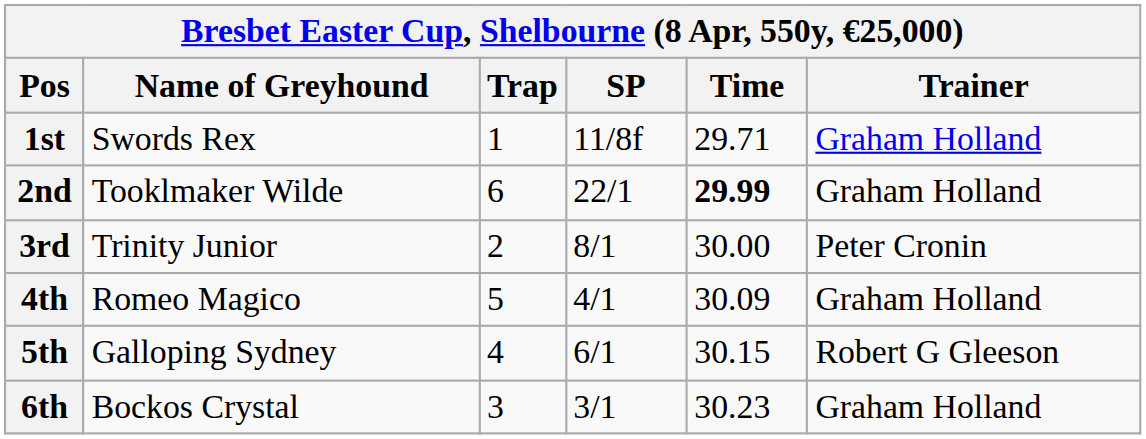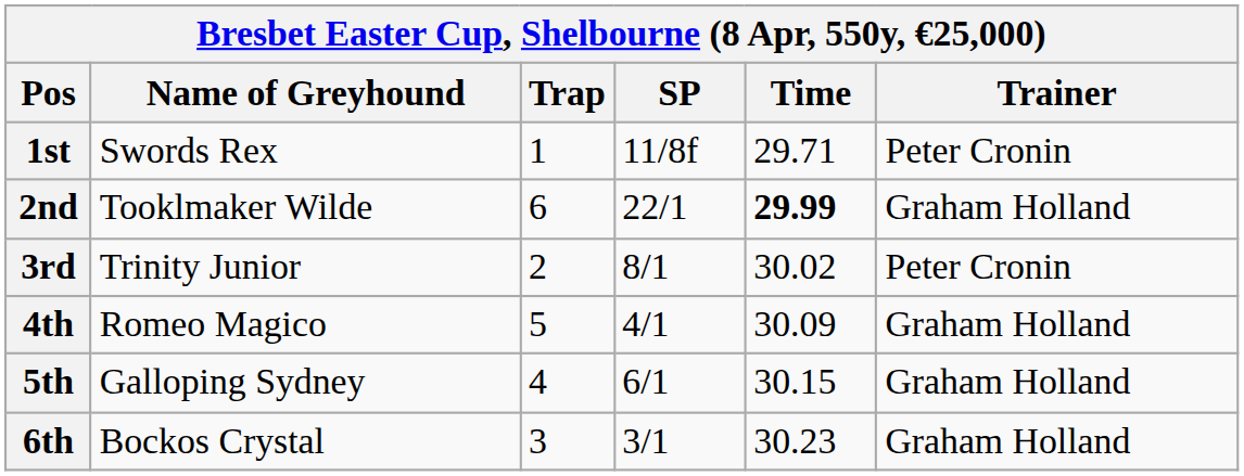1st | Trainer: Graham Holland -> Peter Cronin
3rd | Time: 30.00 -> 30.02
5th | Trainer: Robert G Gleeson -> Graham Holland
